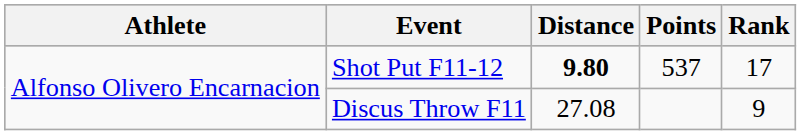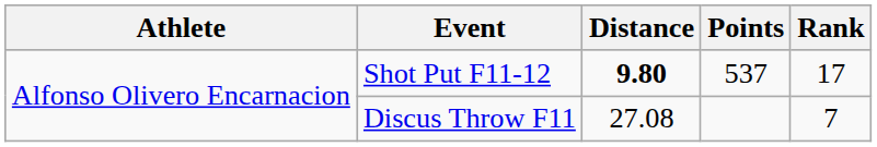Discus Throw F11 | Rank: 9 -> 7
